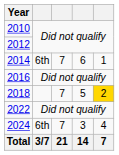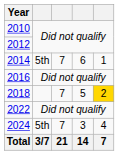2014 | column 2: 6th -> 5th
2024 | column 2: 6th -> 5th
